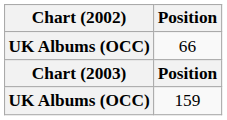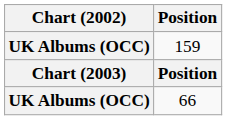rows swapped: 66 <-> 159
